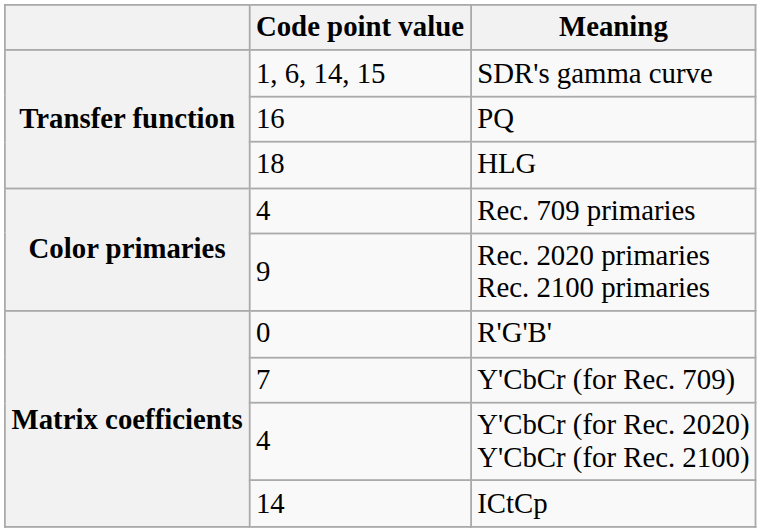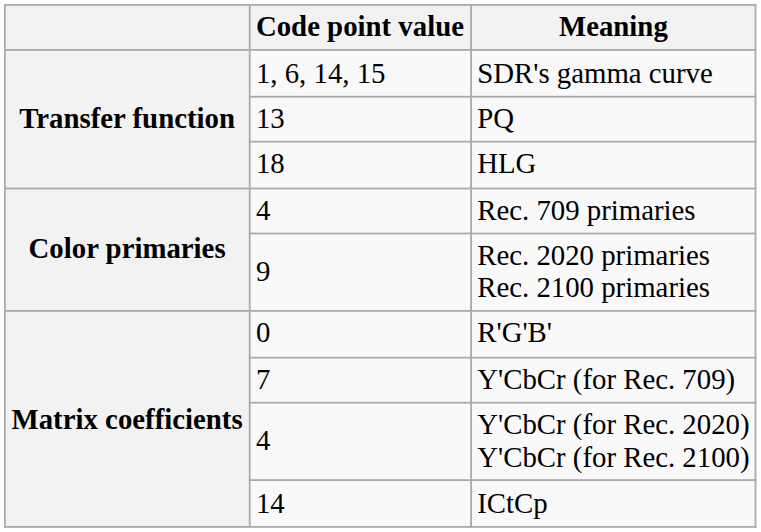PQ | Code point value: 16 -> 13
